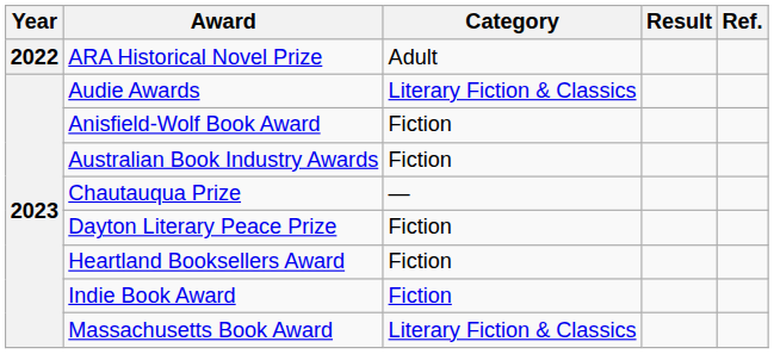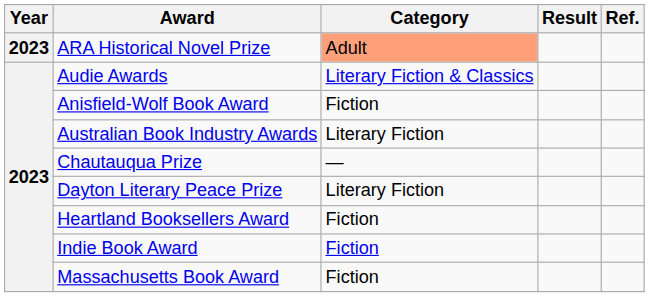ARA Historical Novel Prize | Year: 2022 -> 2023
ARA Historical Novel Prize | Category: no background -> lightsalmon background
Australian Book Industry Awards | Category: Fiction -> Literary Fiction
Dayton Literary Peace Prize | Category: Fiction -> Literary Fiction
Massachusetts Book Award | Category: Literary Fiction & Classics -> Fiction
